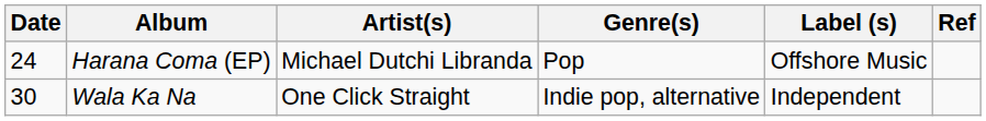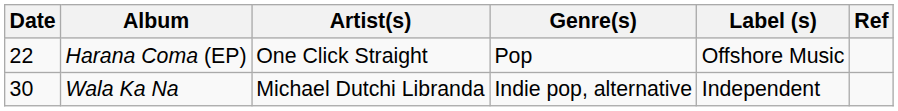Harana Coma (EP) | Date: 24 -> 22
Harana Coma (EP) | Artist(s): Michael Dutchi Libranda -> One Click Straight
Wala Ka Na | Artist(s): One Click Straight -> Michael Dutchi Libranda
